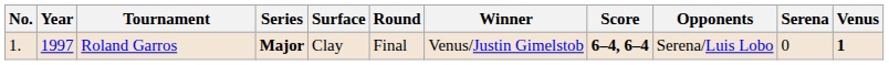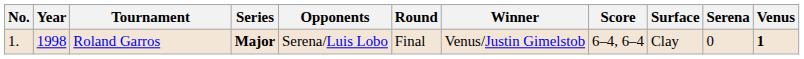columns swapped: Surface <-> Opponents
Roland Garros | Year: 1997 -> 1998
Roland Garros | Score: bold -> normal
